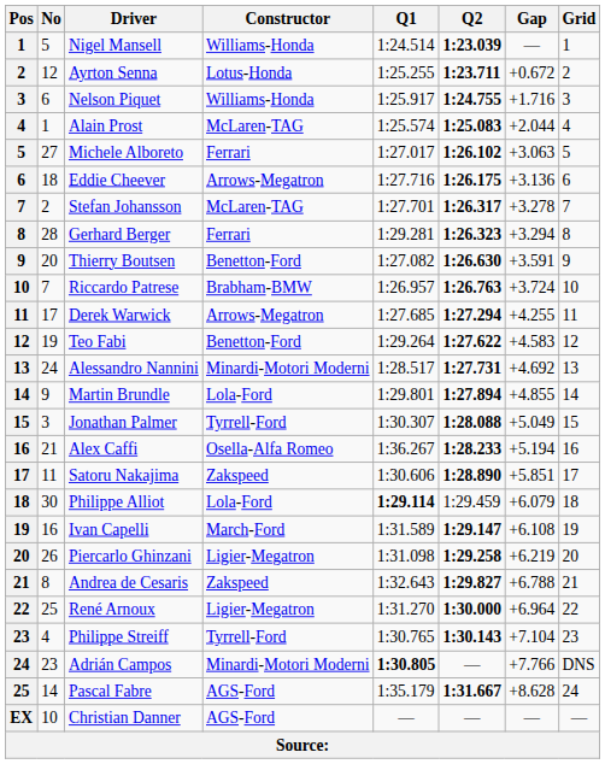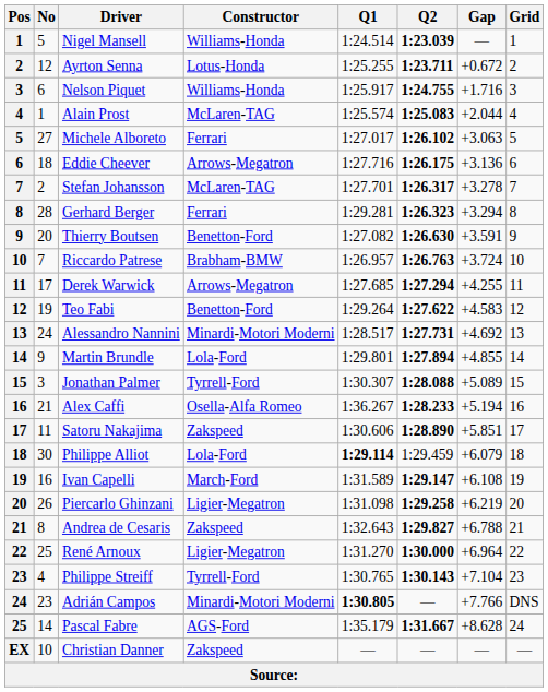Jonathan Palmer | Gap: +5.049 -> +5.089
Christian Danner | Constructor: AGS-Ford -> Zakspeed
